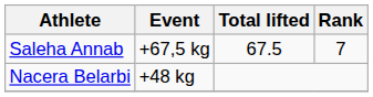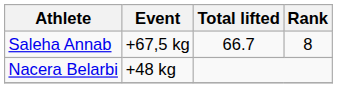Saleha Annab | Total lifted: 67.5 -> 66.7
Saleha Annab | Rank: 7 -> 8
